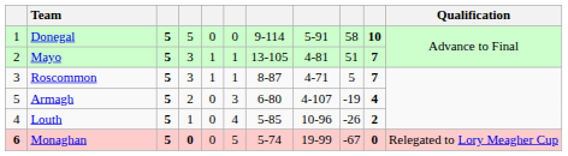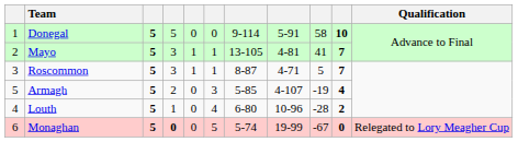Mayo | column 9: 51 -> 41
Armagh | column 7: 6-80 -> 5-85
Louth | column 7: 5-85 -> 6-80
Louth | column 9: -26 -> -28
Monaghan | column 1: bold -> normal
